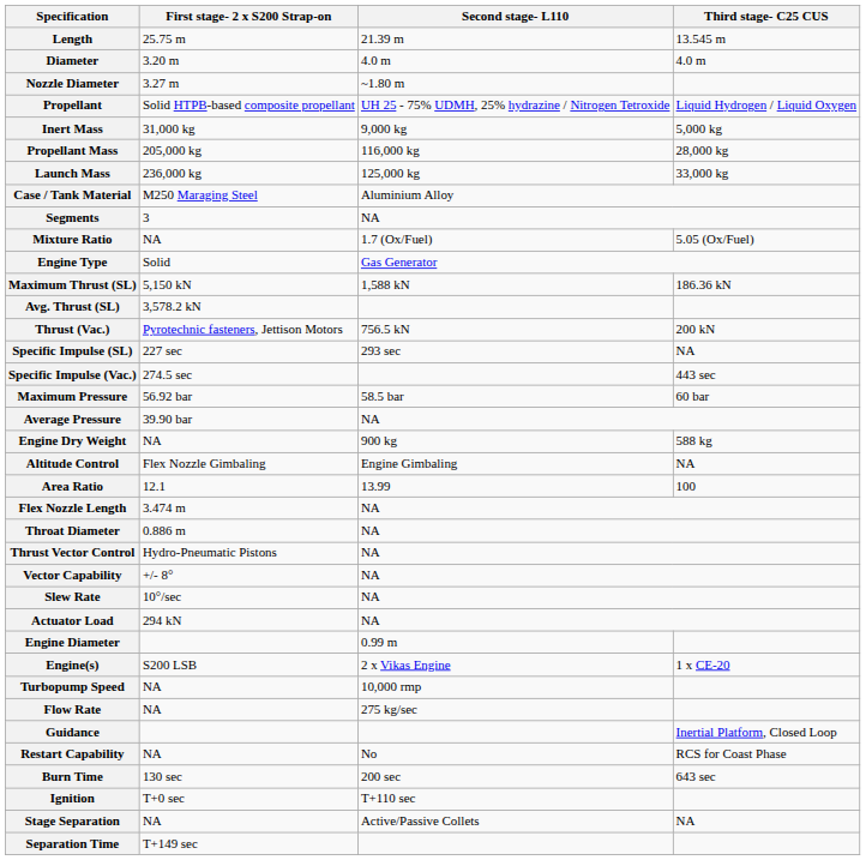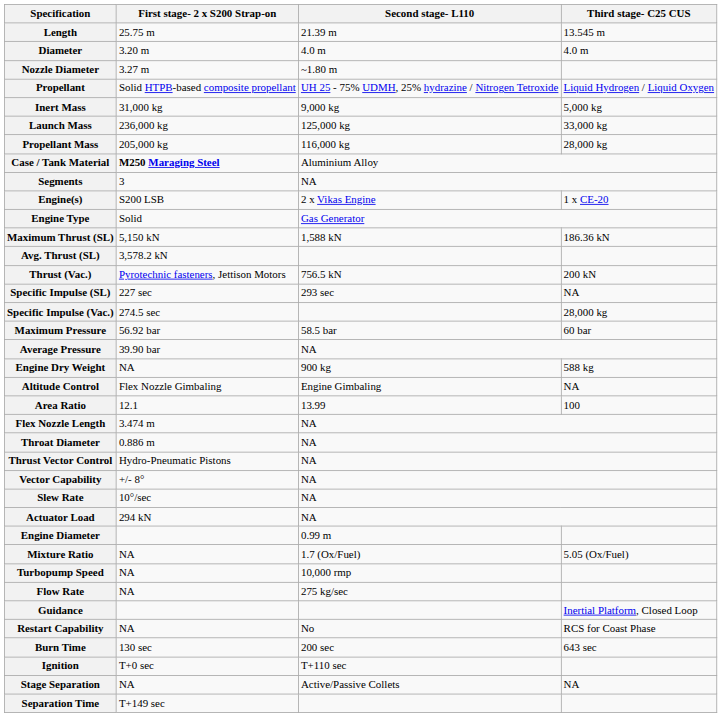rows swapped: Propellant Mass <-> Launch Mass
Case / Tank Material | First stage- 2 x S200 Strap-on: normal -> bold
rows swapped: Engine(s) <-> Mixture Ratio
Specific Impulse (Vac.) | Third stage- C25 CUS: 443 sec -> 28,000 kg
